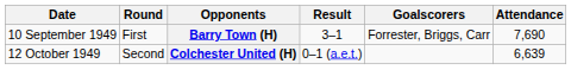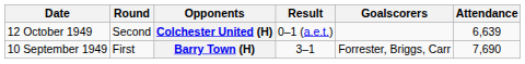rows swapped: Barry Town (H) <-> Colchester United (H)
